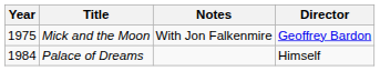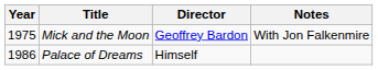columns swapped: Director <-> Notes
Palace of Dreams | Year: 1984 -> 1986
